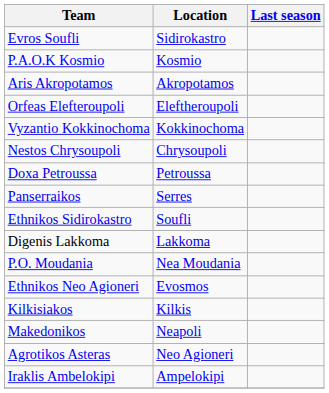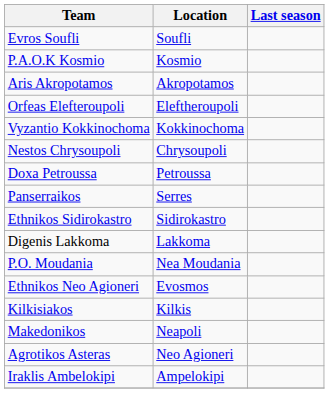Evros Soufli | Location: Sidirokastro -> Soufli
Ethnikos Sidirokastro | Location: Soufli -> Sidirokastro
